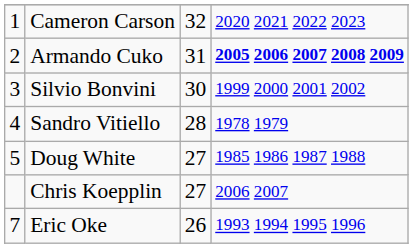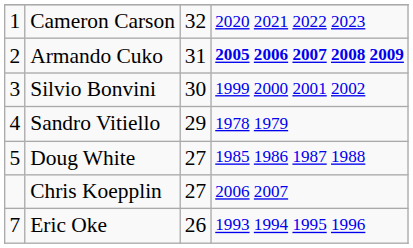Sandro Vitiello | column 3: 28 -> 29
